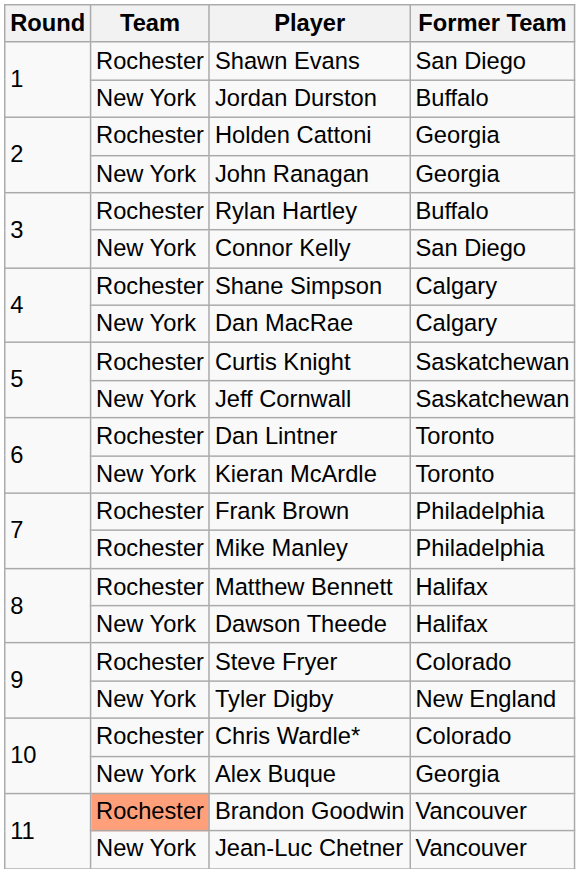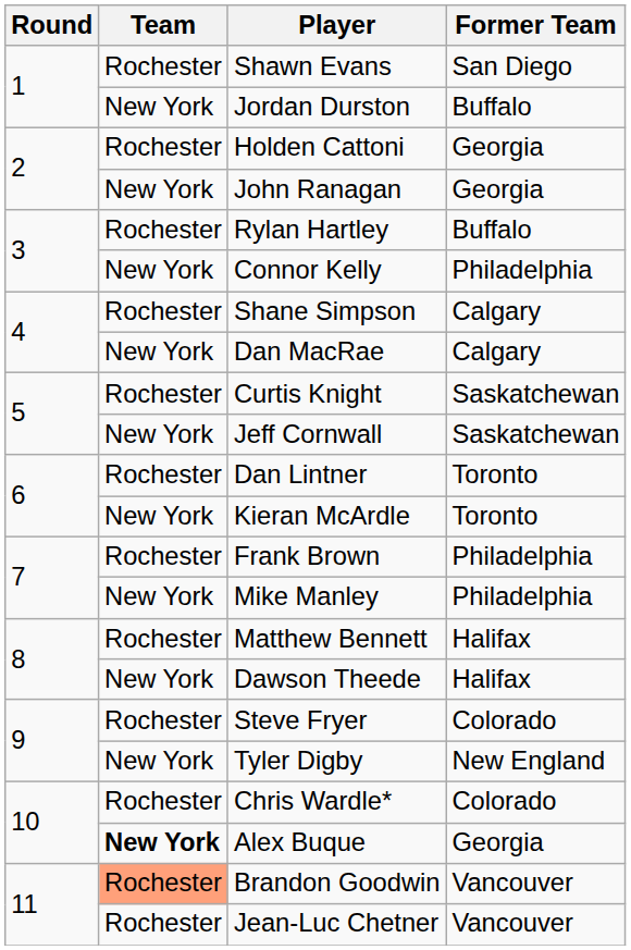Connor Kelly | Former Team: San Diego -> Philadelphia
Mike Manley | Team: Rochester -> New York
Alex Buque | Team: normal -> bold
Jean-Luc Chetner | Team: New York -> Rochester
